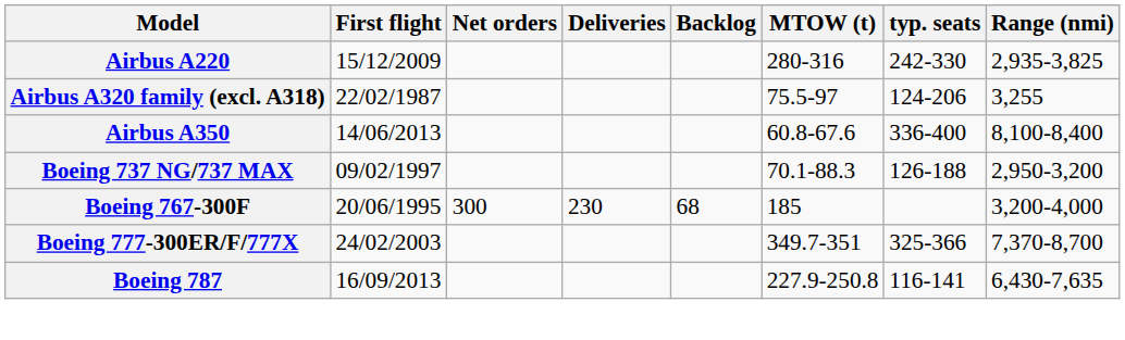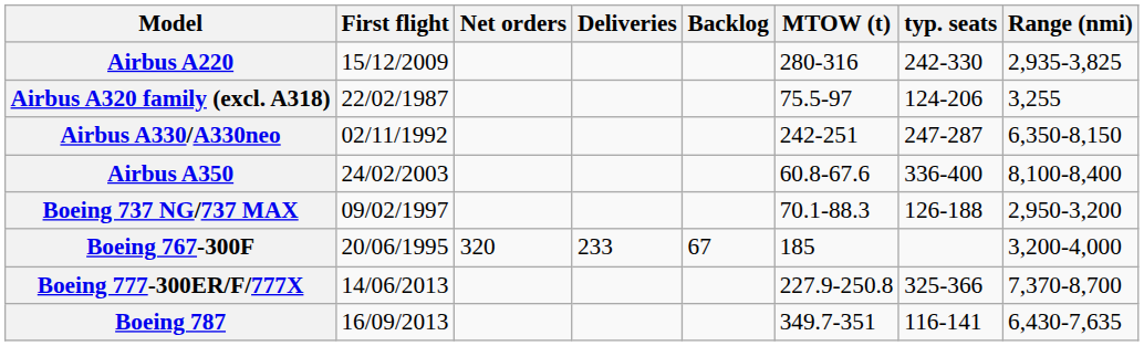+ row: Airbus A330/A330neo | 02/11/1992 | 242-251 | 247-287 | 6,350-8,150
Airbus A350 | First flight: 14/06/2013 -> 24/02/2003
Boeing 767-300F | Net orders: 300 -> 320
Boeing 767-300F | Deliveries: 230 -> 233
Boeing 767-300F | Backlog: 68 -> 67
Boeing 777-300ER/F/777X | First flight: 24/02/2003 -> 14/06/2013
Boeing 777-300ER/F/777X | MTOW (t): 349.7-351 -> 227.9-250.8
Boeing 787 | MTOW (t): 227.9-250.8 -> 349.7-351
